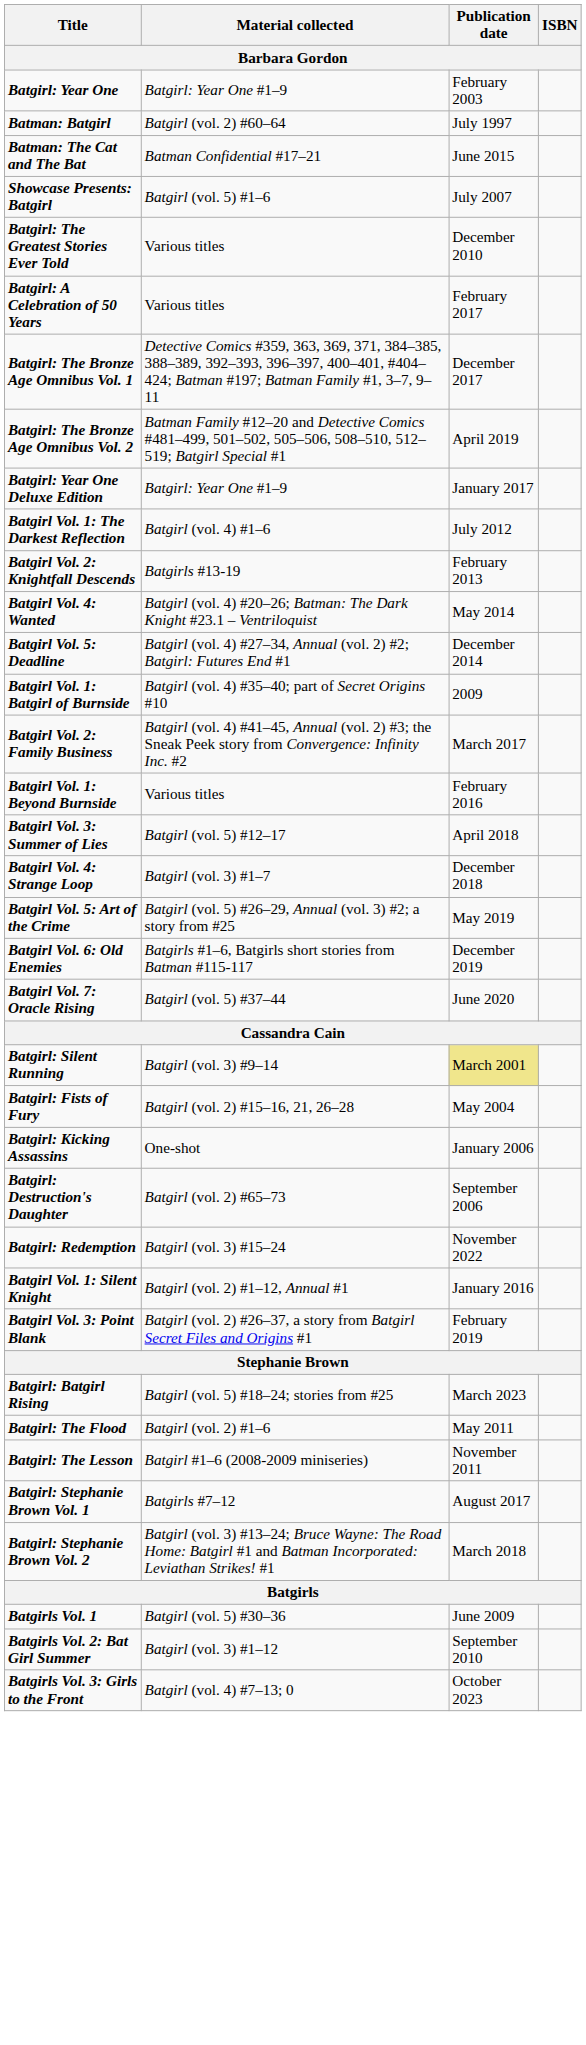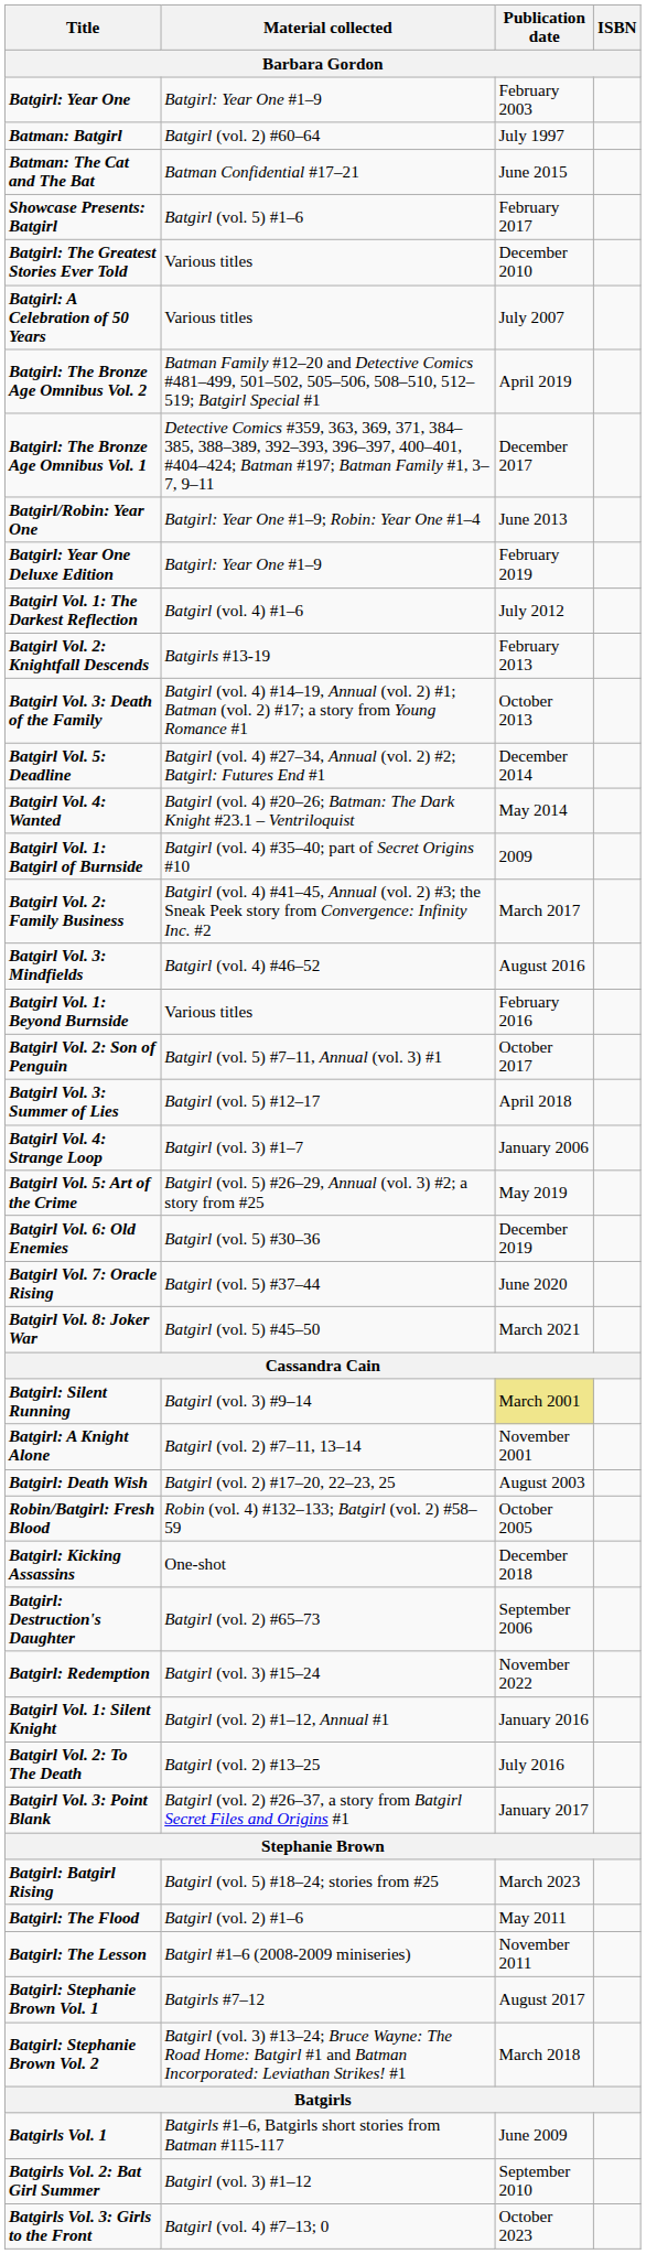Showcase Presents: Batgirl | Publication date: July 2007 -> February 2017
Batgirl: A Celebration of 50 Years | Publication date: February 2017 -> July 2007
rows swapped: Batgirl: The Bronze Age Omnibus Vol. 1 <-> Batgirl: The Bronze Age Omnibus Vol. 2
+ row: Batgirl/Robin: Year One | Batgirl: Year One #1–9; Robin: Year One #1–4 | June 2013
Batgirl: Year One Deluxe Edition | Publication date: January 2017 -> February 2019
+ row: Batgirl Vol. 3: Death of the Family | Batgirl (vol. 4) #14–19, Annual (vol. 2) #1; Batman (vol. 2) #17; a story from Young Romance #1 | October 2013
rows swapped: Batgirl Vol. 4: Wanted <-> Batgirl Vol. 5: Deadline
+ row: Batgirl Vol. 3: Mindfields | Batgirl (vol. 4) #46–52 | August 2016
+ row: Batgirl Vol. 2: Son of Penguin | Batgirl (vol. 5) #7–11, Annual (vol. 3) #1 | October 2017
Batgirl Vol. 4: Strange Loop | Publication date: December 2018 -> January 2006
Batgirl Vol. 6: Old Enemies | Material collected: Batgirls #1–6, Batgirls short stories from Batman #115-117 -> Batgirl (vol. 5) #30–36
+ row: Batgirl Vol. 8: Joker War | Batgirl (vol. 5) #45–50 | March 2021
+ row: Batgirl: A Knight Alone | Batgirl (vol. 2) #7–11, 13–14 | November 2001
+ row: Batgirl: Death Wish | Batgirl (vol. 2) #17–20, 22–23, 25 | August 2003
- row: Batgirl: Fists of Fury | Batgirl (vol. 2) #15–16, 21, 26–28 | May 2004
+ row: Robin/Batgirl: Fresh Blood | Robin (vol. 4) #132–133; Batgirl (vol. 2) #58–59 | October 2005
Batgirl: Kicking Assassins | Publication date: January 2006 -> December 2018
+ row: Batgirl Vol. 2: To The Death | Batgirl (vol. 2) #13–25 | July 2016
Batgirl Vol. 3: Point Blank | Publication date: February 2019 -> January 2017
Batgirls Vol. 1 | Material collected: Batgirl (vol. 5) #30–36 -> Batgirls #1–6, Batgirls short stories from Batman #115-117
